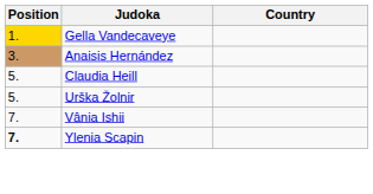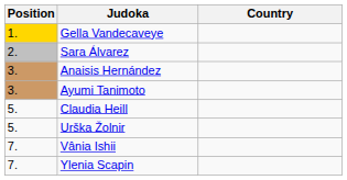+ row: 2. | Sara Álvarez
+ row: 3. | Ayumi Tanimoto
Ylenia Scapin | Position: bold -> normal
